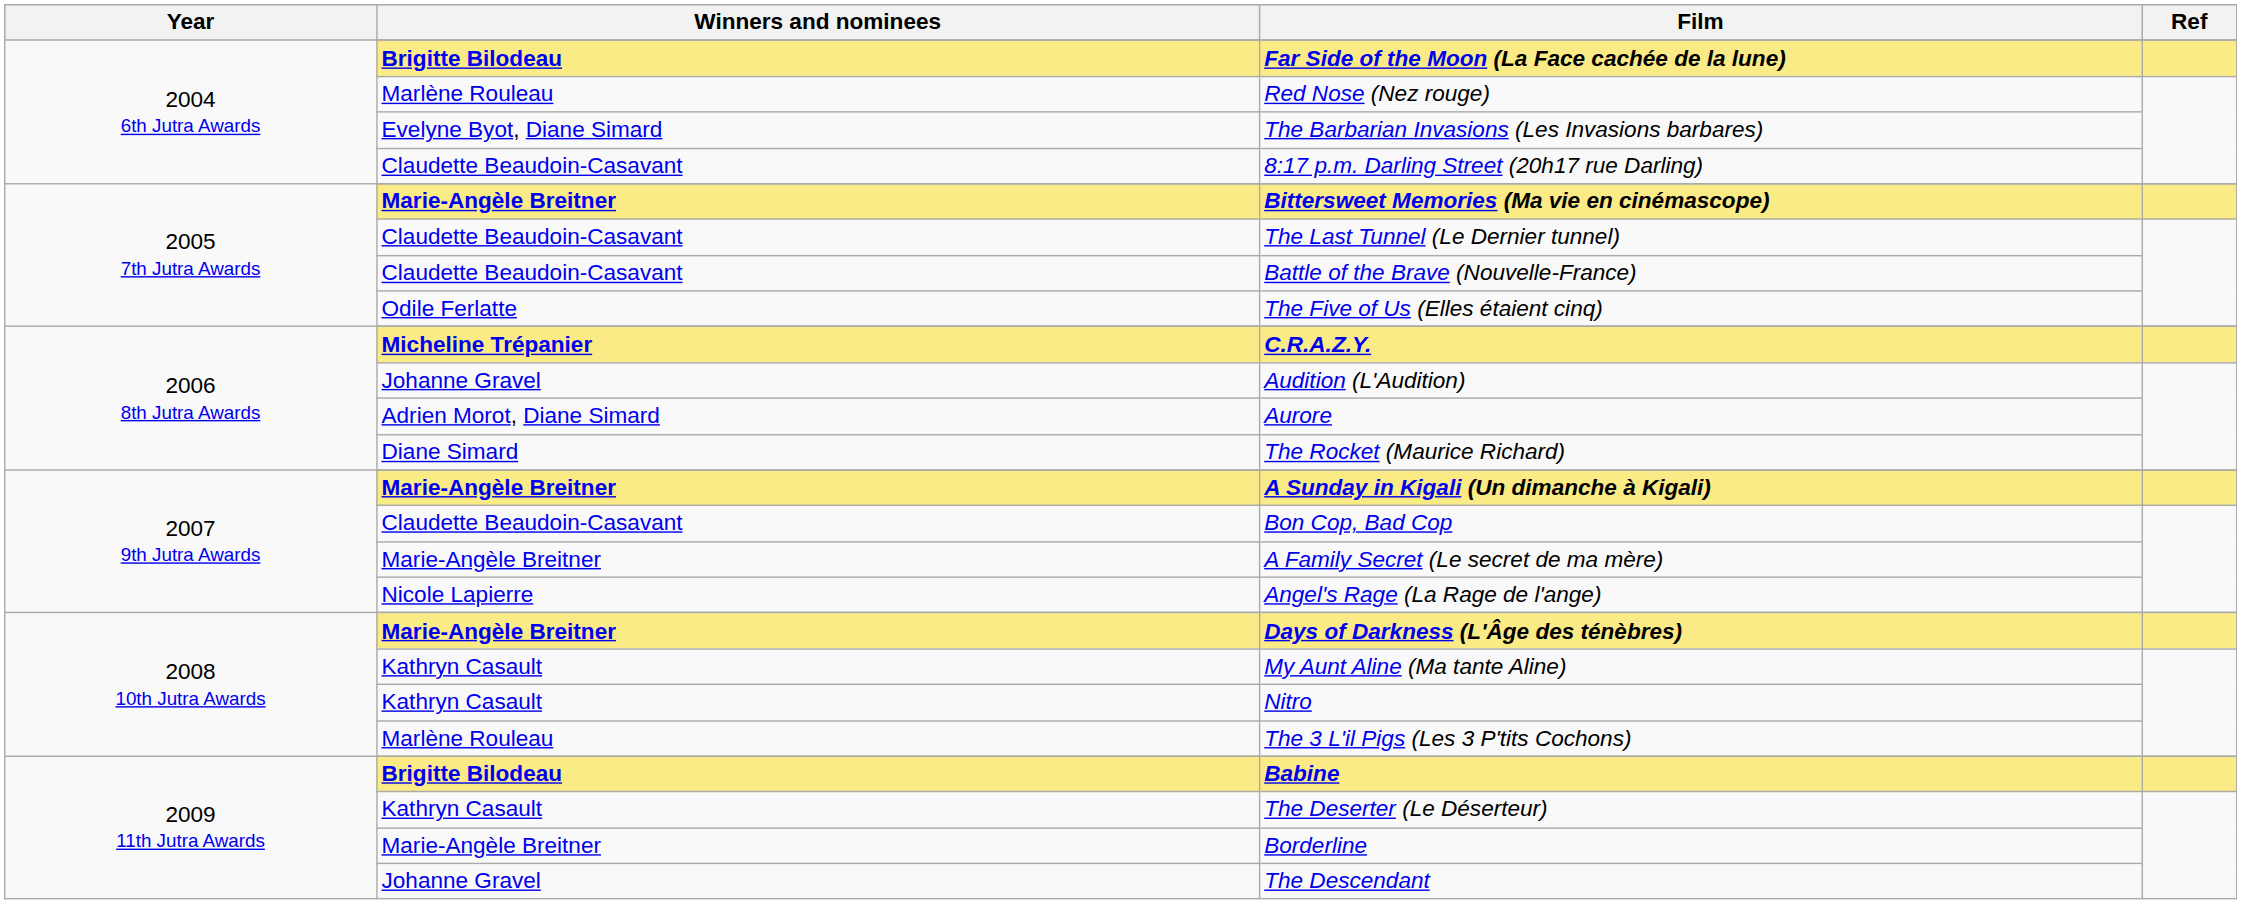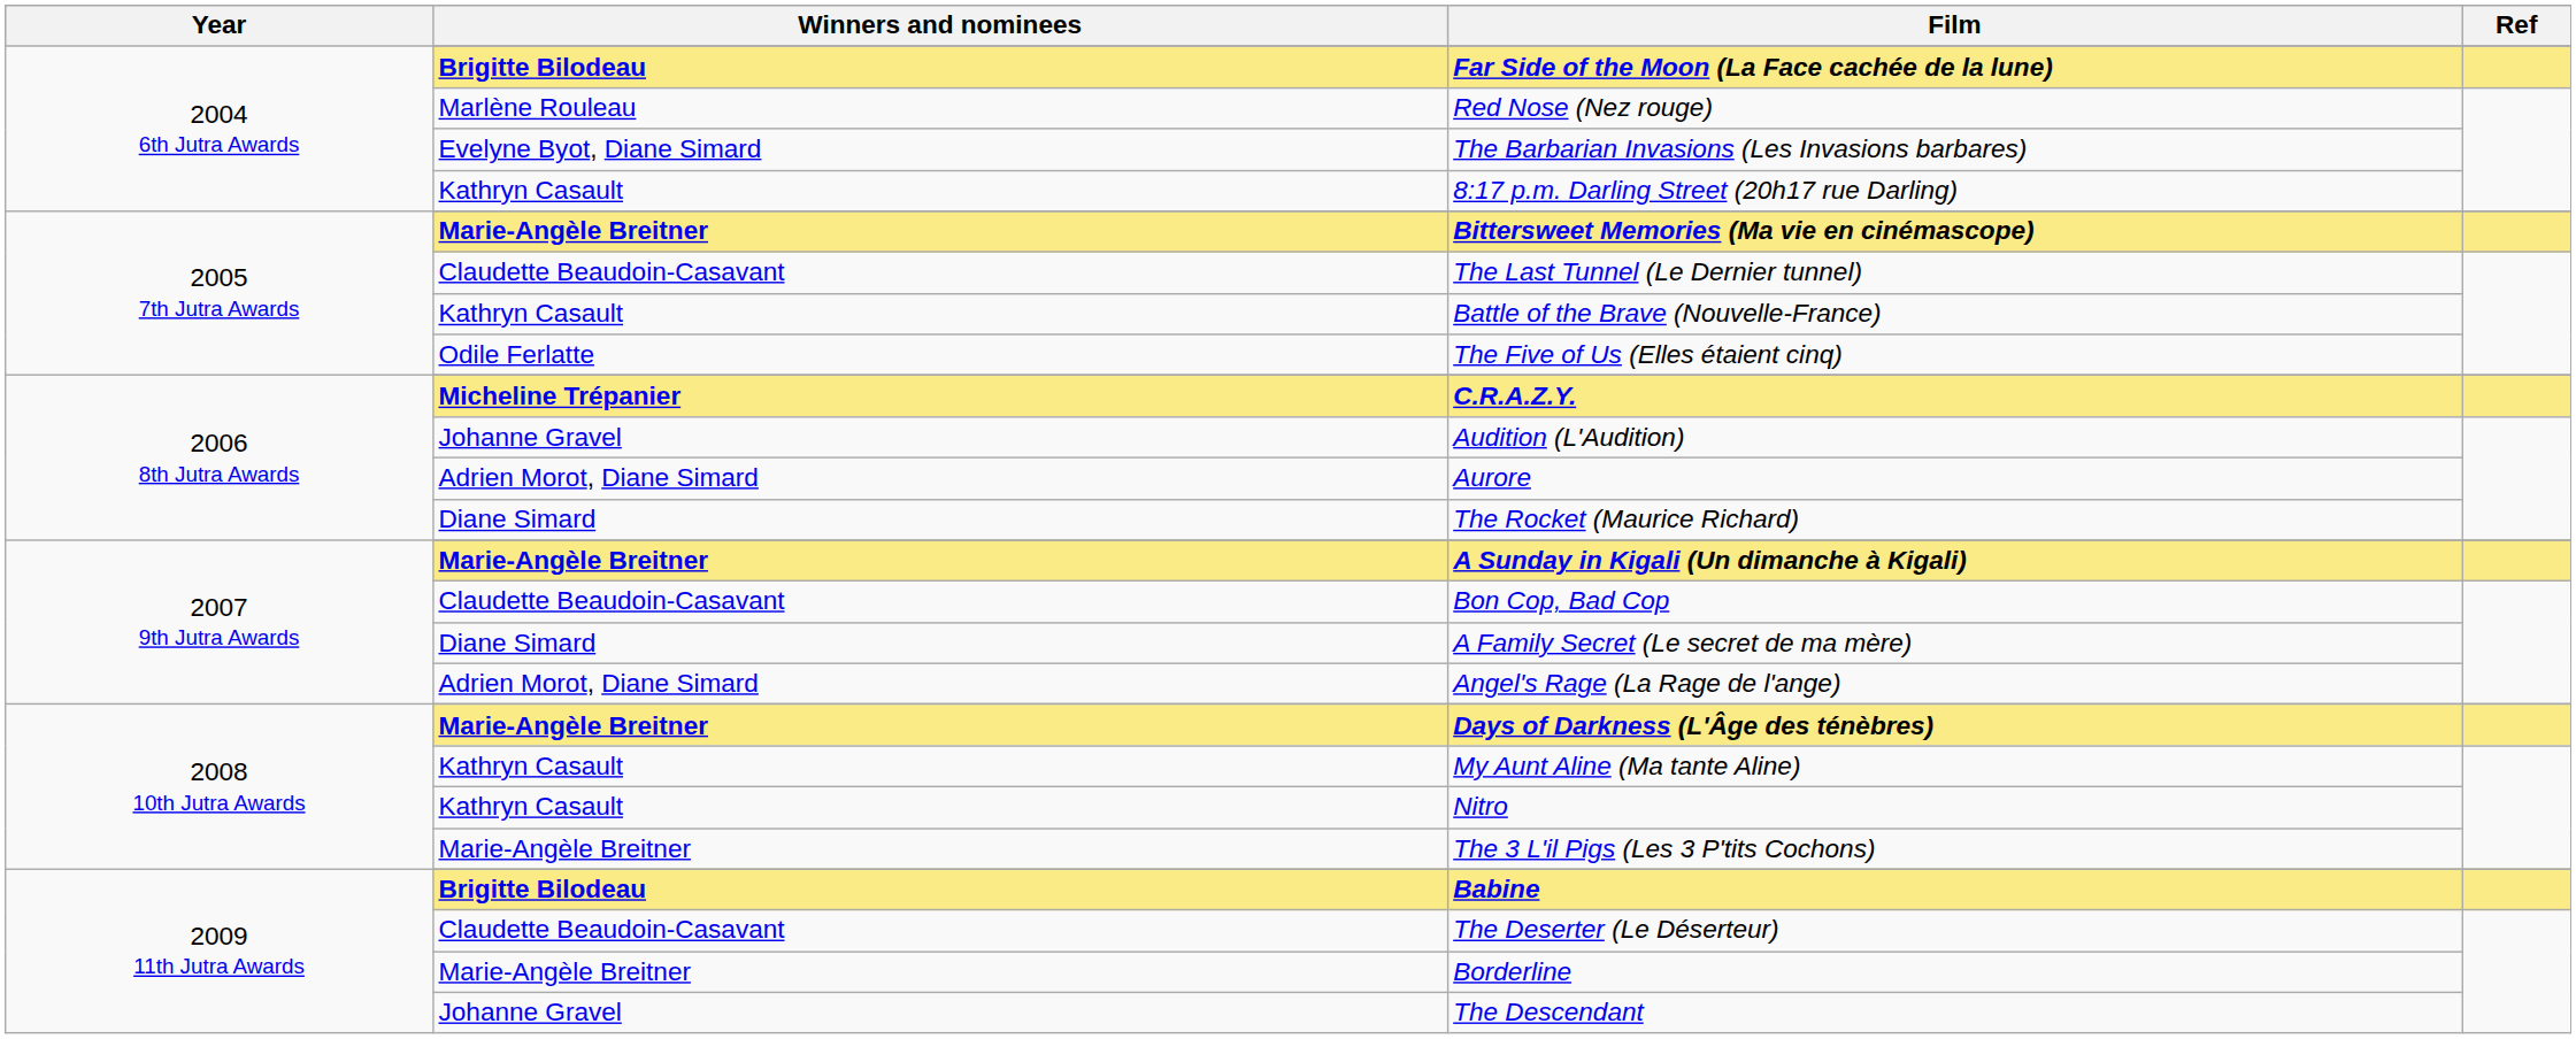8:17 p.m. Darling Street (20h17 rue Darling) | Winners and nominees: Claudette Beaudoin-Casavant -> Kathryn Casault
Battle of the Brave (Nouvelle-France) | Winners and nominees: Claudette Beaudoin-Casavant -> Kathryn Casault
A Family Secret (Le secret de ma mère) | Winners and nominees: Marie-Angèle Breitner -> Diane Simard
Angel's Rage (La Rage de l'ange) | Winners and nominees: Nicole Lapierre -> Adrien Morot, Diane Simard
The 3 L'il Pigs (Les 3 P'tits Cochons) | Winners and nominees: Marlène Rouleau -> Marie-Angèle Breitner
The Deserter (Le Déserteur) | Winners and nominees: Kathryn Casault -> Claudette Beaudoin-Casavant
